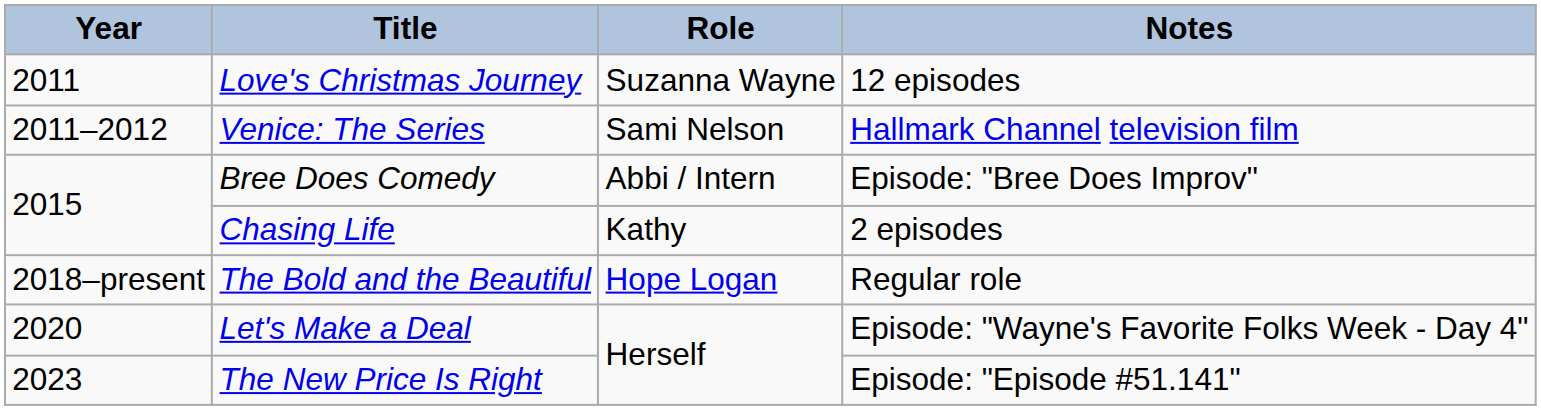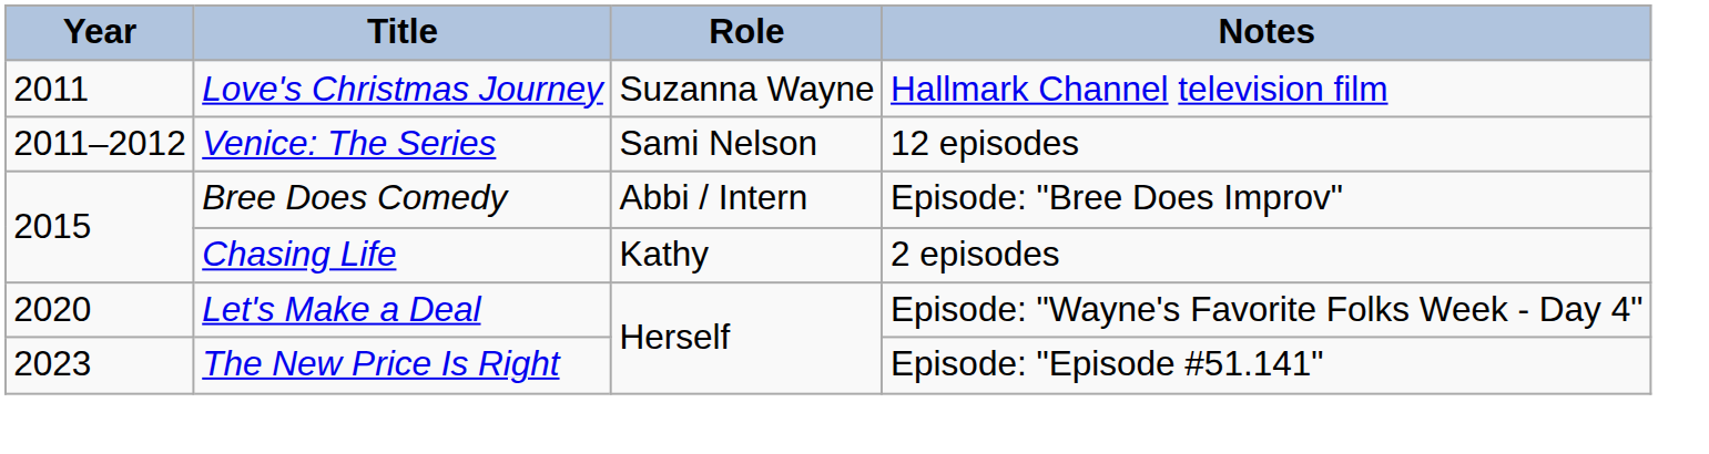Love's Christmas Journey | Notes: 12 episodes -> Hallmark Channel television film
Venice: The Series | Notes: Hallmark Channel television film -> 12 episodes
- row: 2018–present | The Bold and the Beautiful | Hope Logan | Regular role
